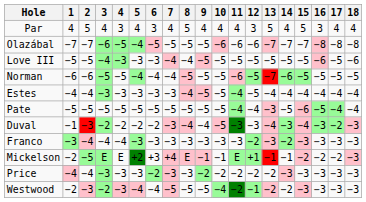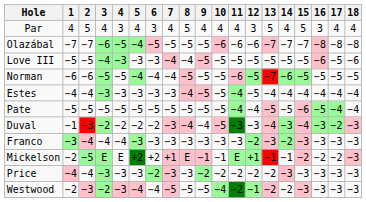Pate | 13: −3 -> −5
Mickelson | 6: +3 -> +2
Mickelson | 7: +4 -> +1
